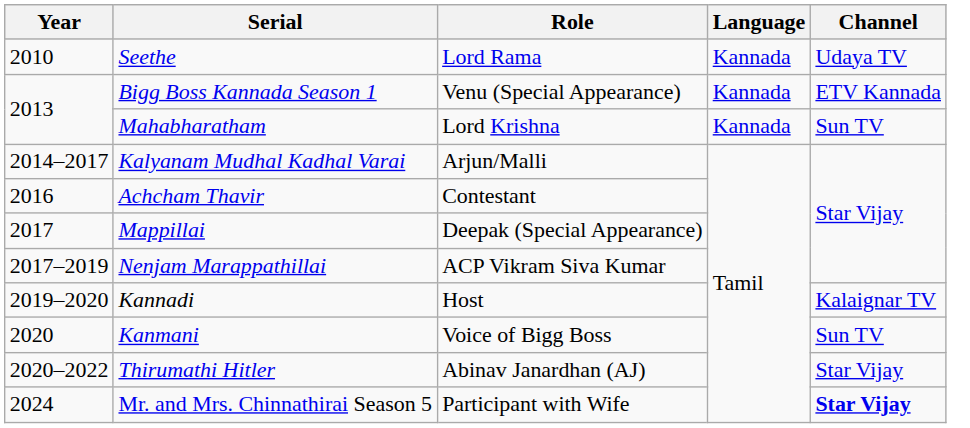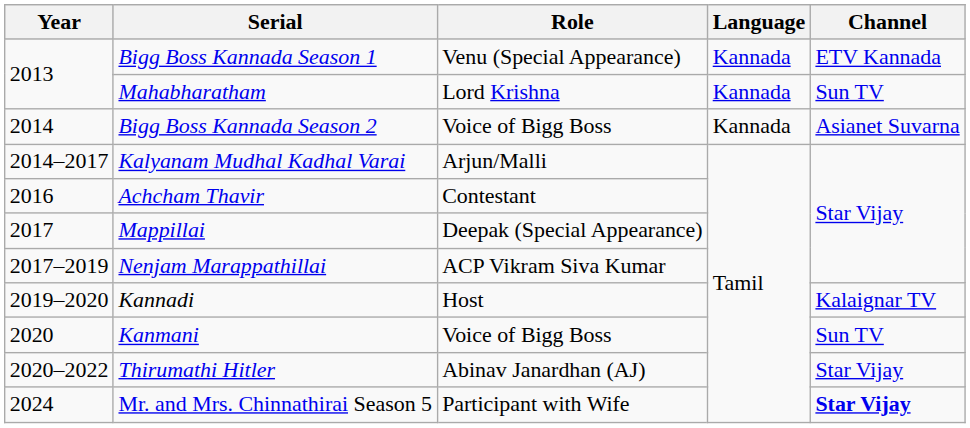- row: 2010 | Seethe | Lord Rama | Kannada | Udaya TV
+ row: 2014 | Bigg Boss Kannada Season 2 | Voice of Bigg Boss | Kannada | Asianet Suvarna
